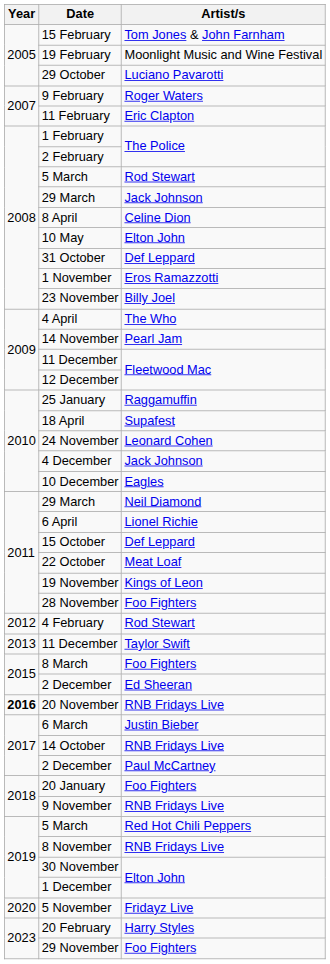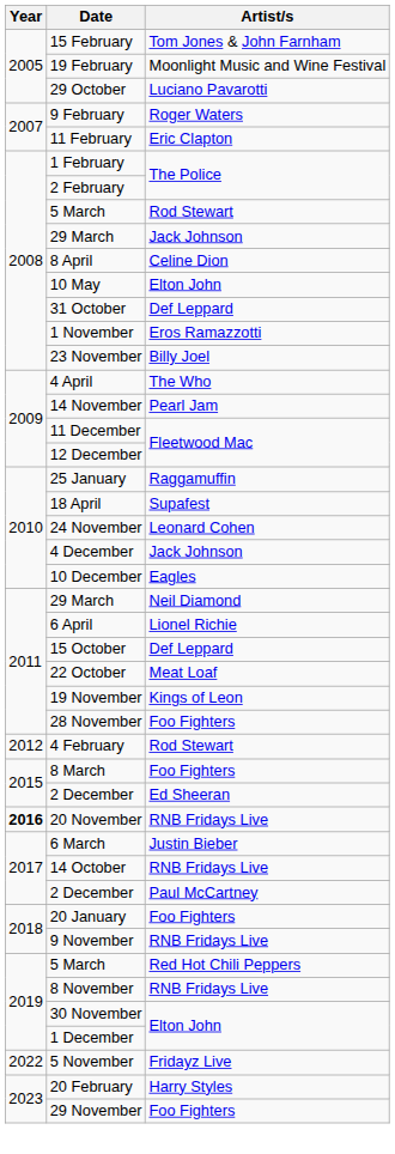- row: 2013 | 11 December | Taylor Swift
5 November | Year: 2020 -> 2022
